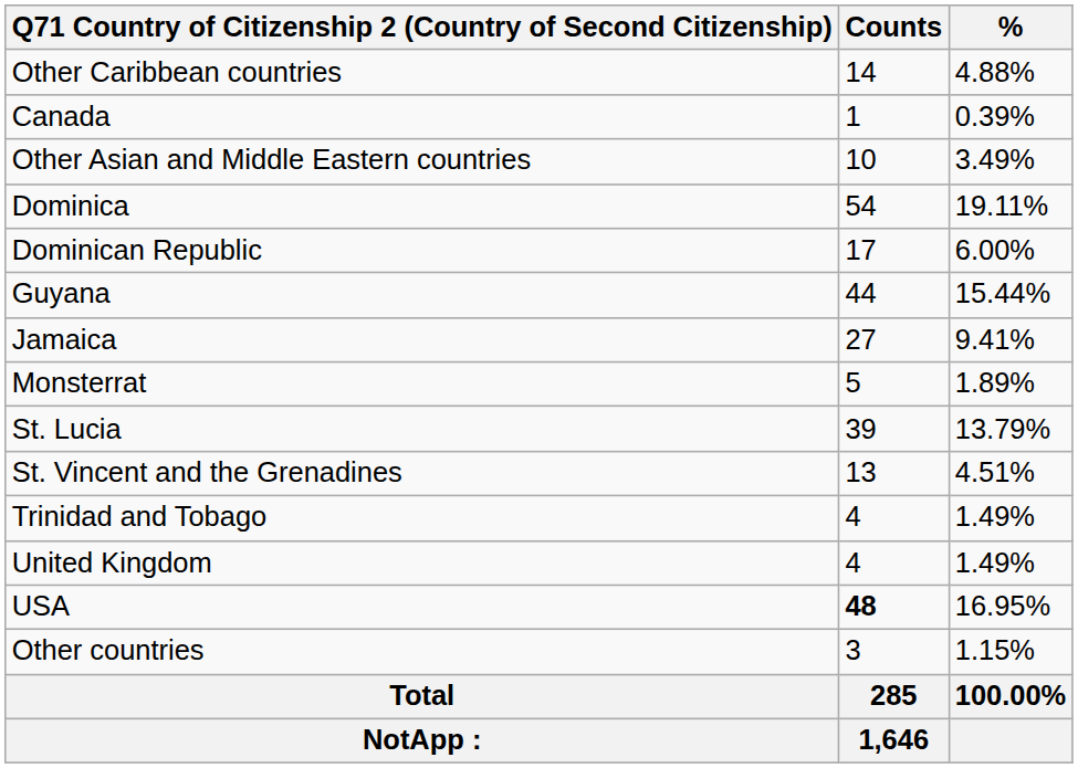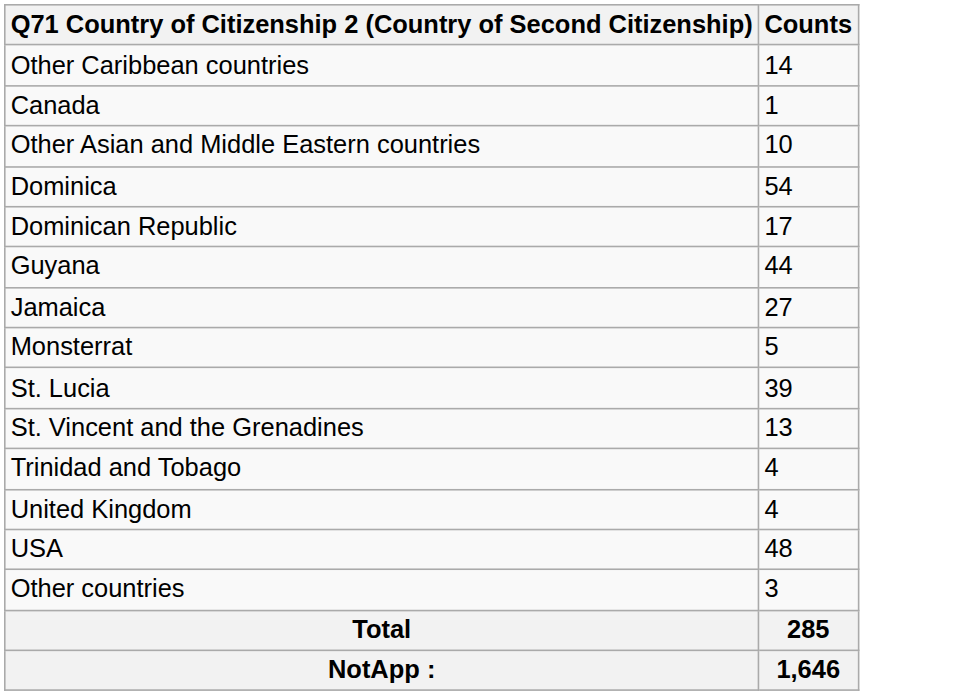- column: % | 4.88% | 0.39% | 3.49% | 19.11% | 6.00% | 15.44% | 9.41% | 1.89% | 13.79% | 4.51% | 1.49% | 1.49% | 16.95% | 1.15% | 100.00%
USA | Counts: bold -> normal
